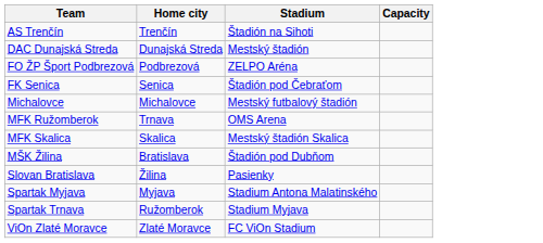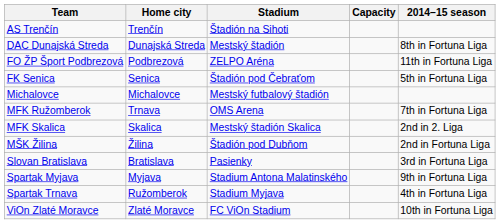+ column: 2014–15 season | 8th in Fortuna Liga | 11th in Fortuna Liga | 5th in Fortuna Liga | 7th in Fortuna Liga | 2nd in 2. Liga | 2nd in Fortuna Liga | 3rd in Fortuna Liga | 9th in Fortuna Liga | 4th in Fortuna Liga | 10th in Fortuna Liga
MŠK Žilina | Home city: Bratislava -> Žilina
Slovan Bratislava | Home city: Žilina -> Bratislava
